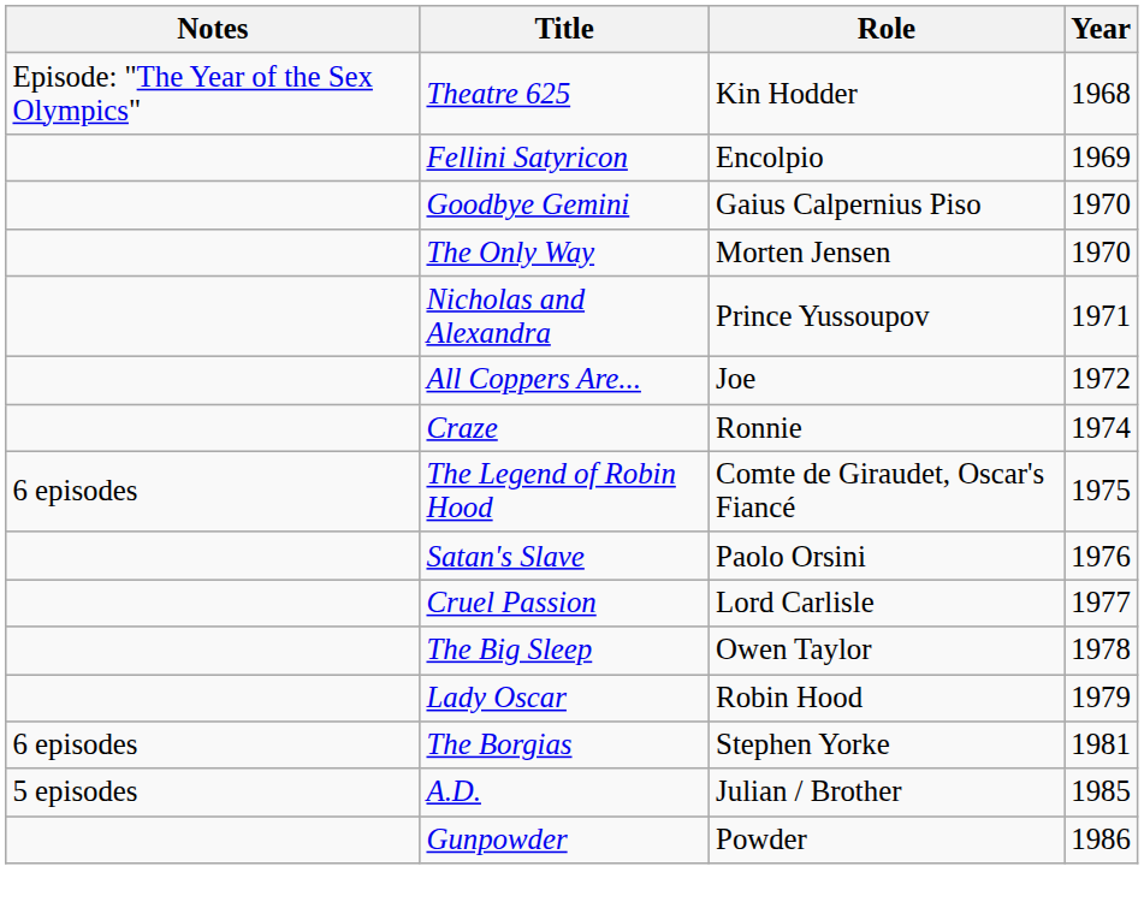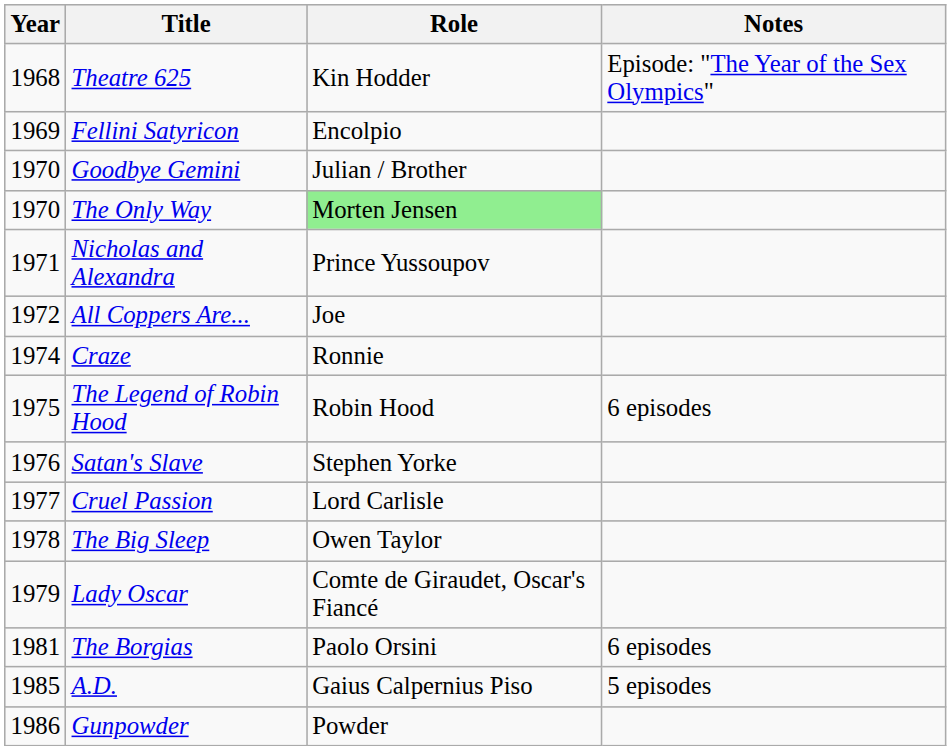columns swapped: Year <-> Notes
Goodbye Gemini | Role: Gaius Calpernius Piso -> Julian / Brother
The Only Way | Role: no background -> lightgreen background
The Legend of Robin Hood | Role: Comte de Giraudet, Oscar's Fiancé -> Robin Hood
Satan's Slave | Role: Paolo Orsini -> Stephen Yorke
Lady Oscar | Role: Robin Hood -> Comte de Giraudet, Oscar's Fiancé
The Borgias | Role: Stephen Yorke -> Paolo Orsini
A.D. | Role: Julian / Brother -> Gaius Calpernius Piso
